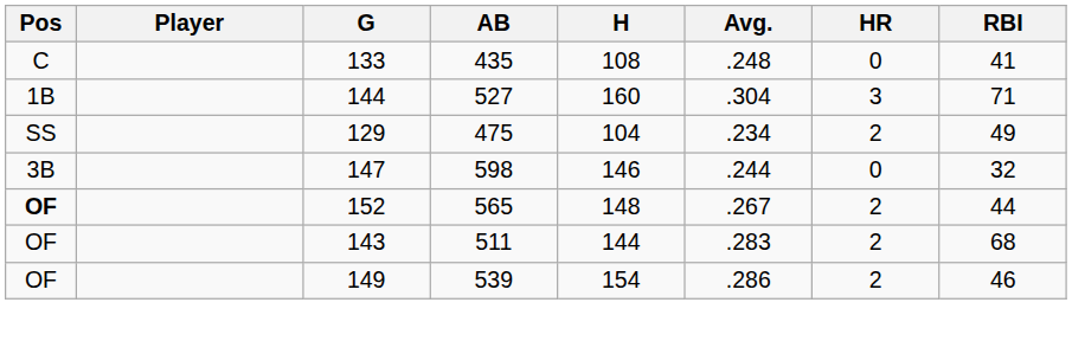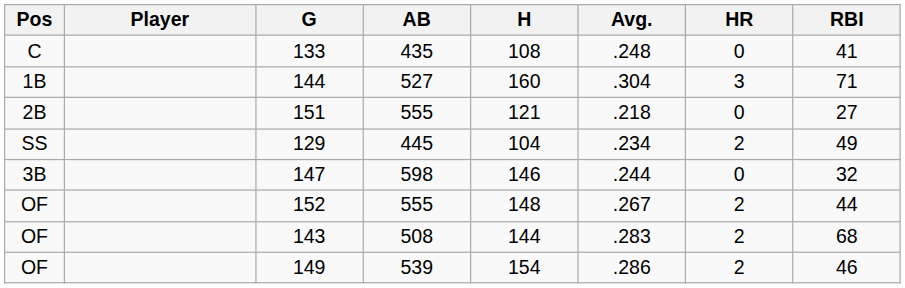+ row: 2B | 151 | 555 | 121 | .218 | 0 | 27
129 | AB: 475 -> 445
152 | Pos: bold -> normal
152 | AB: 565 -> 555
143 | AB: 511 -> 508
